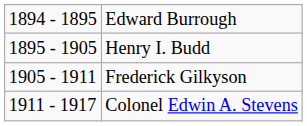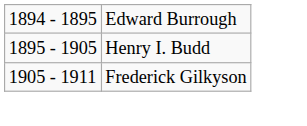- row: 1911 - 1917 | Colonel Edwin A. Stevens
